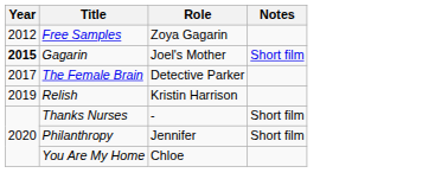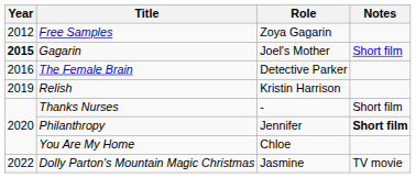The Female Brain | Year: 2017 -> 2016
Philanthropy | Notes: normal -> bold
+ row: 2022 | Dolly Parton's Mountain Magic Christmas | Jasmine | TV movie
